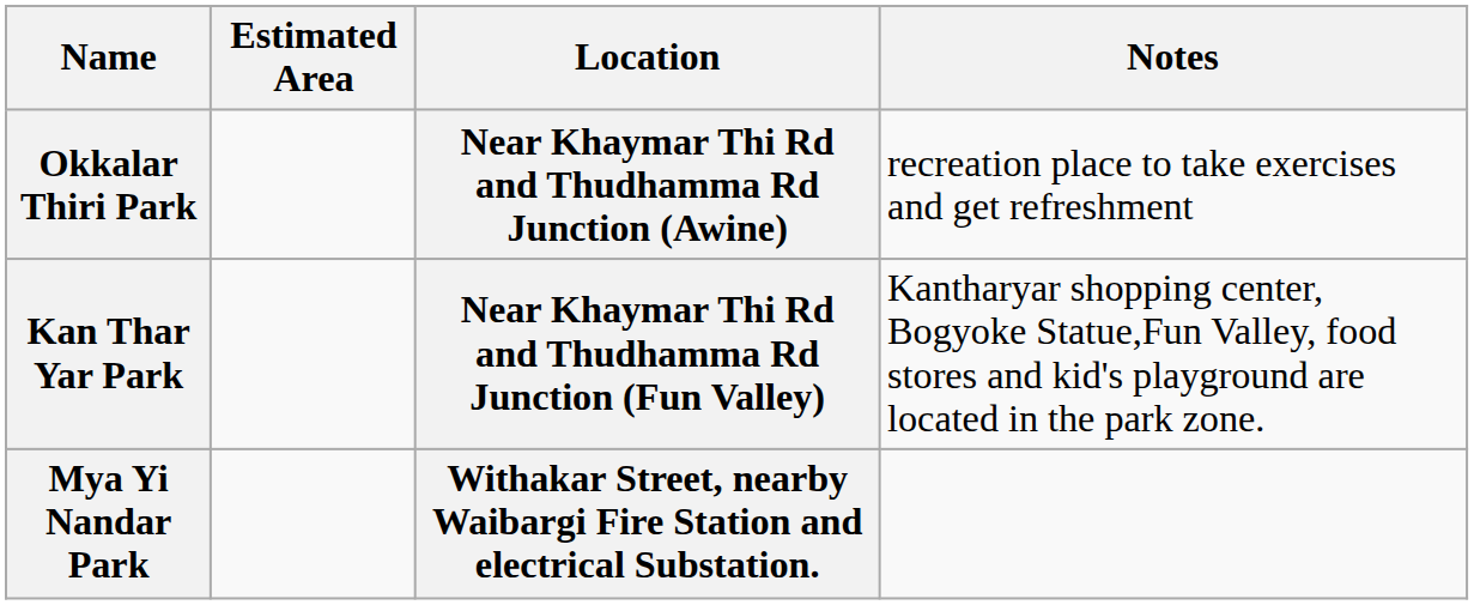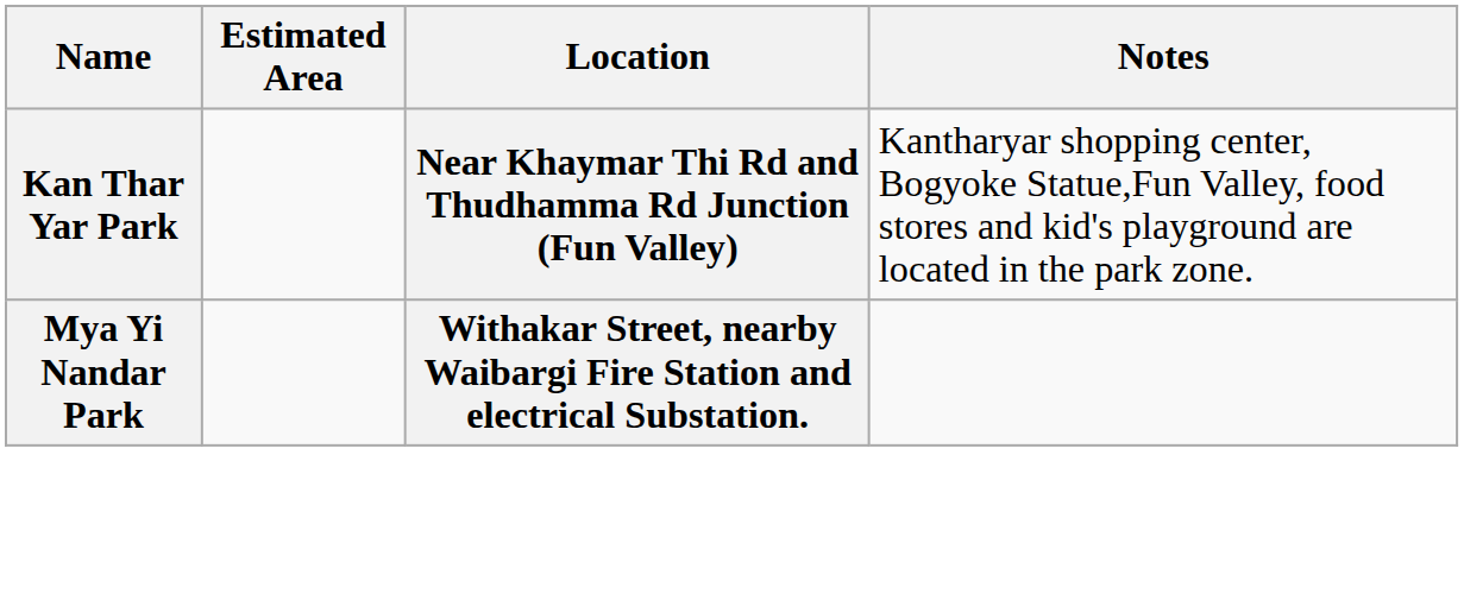- row: Okkalar Thiri Park | Near Khaymar Thi Rd and Thudhamma Rd Junction (Awine) | recreation place to take exercises and get refreshment
